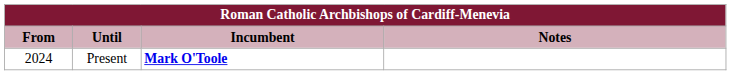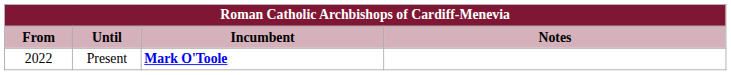Present | From: 2024 -> 2022
